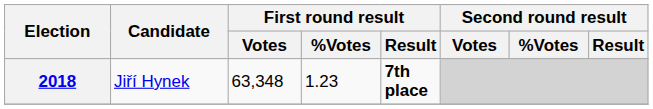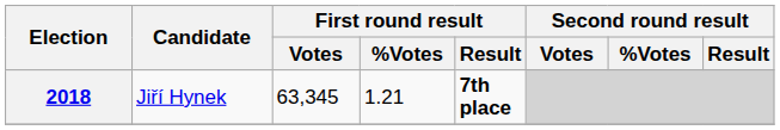2018 | First round result / Votes: 63,348 -> 63,345
2018 | First round result / %Votes: 1.23 -> 1.21
